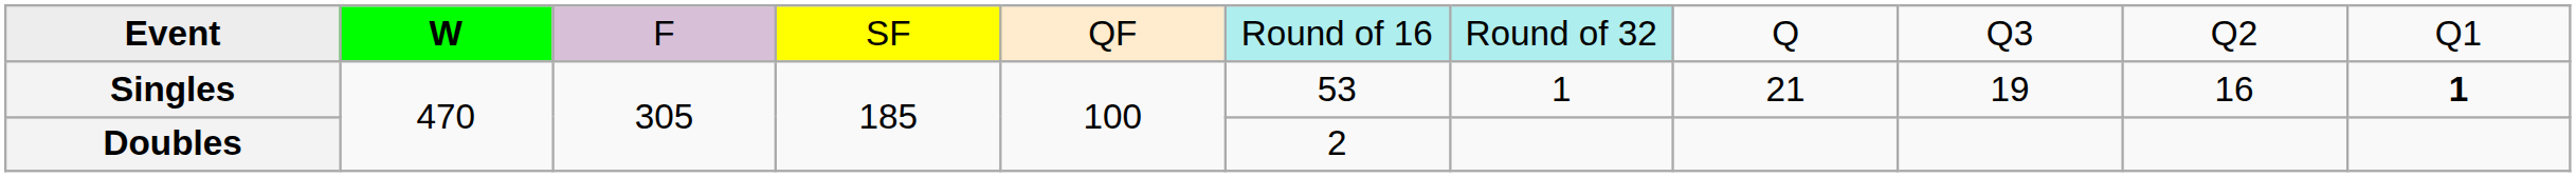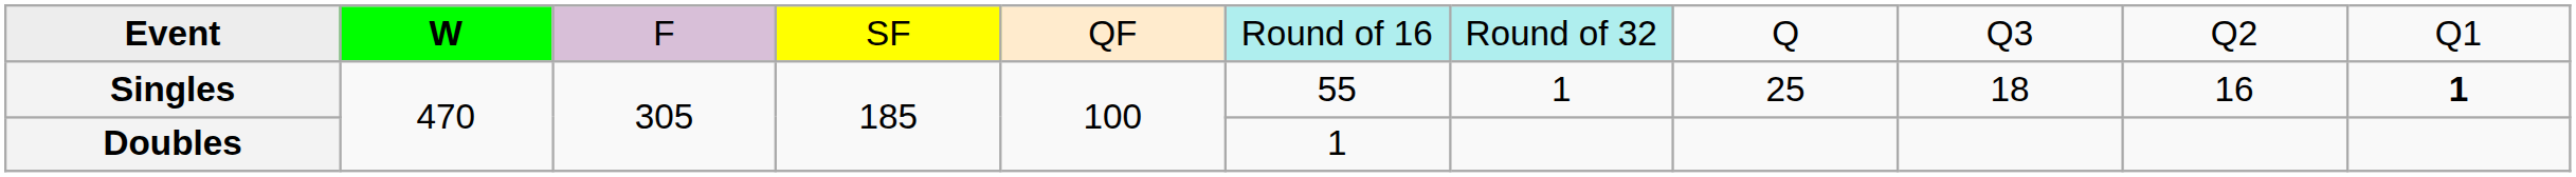Singles | column 6: 53 -> 55
Singles | column 8: 21 -> 25
Singles | column 9: 19 -> 18
Doubles | column 6: 2 -> 1
